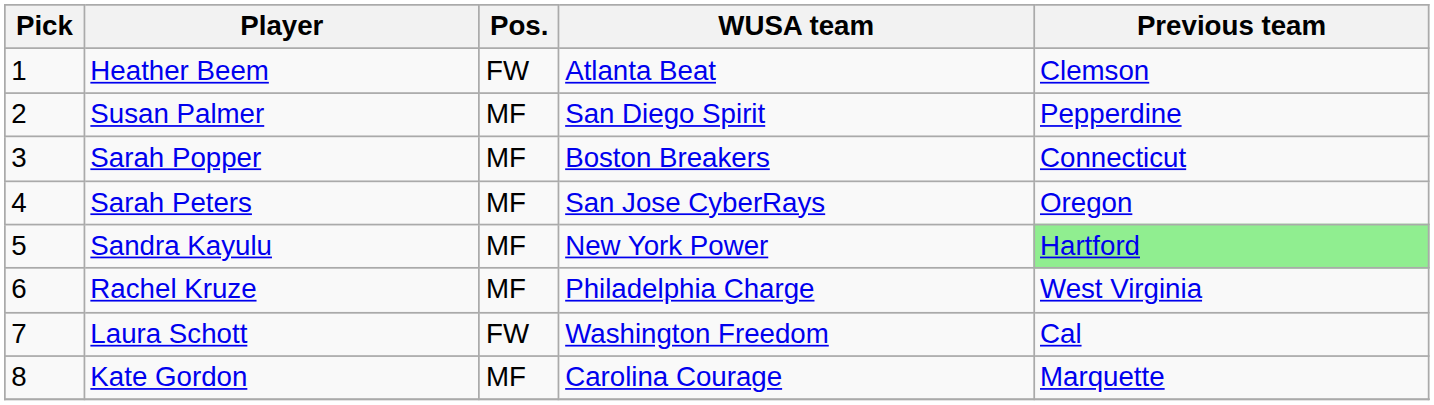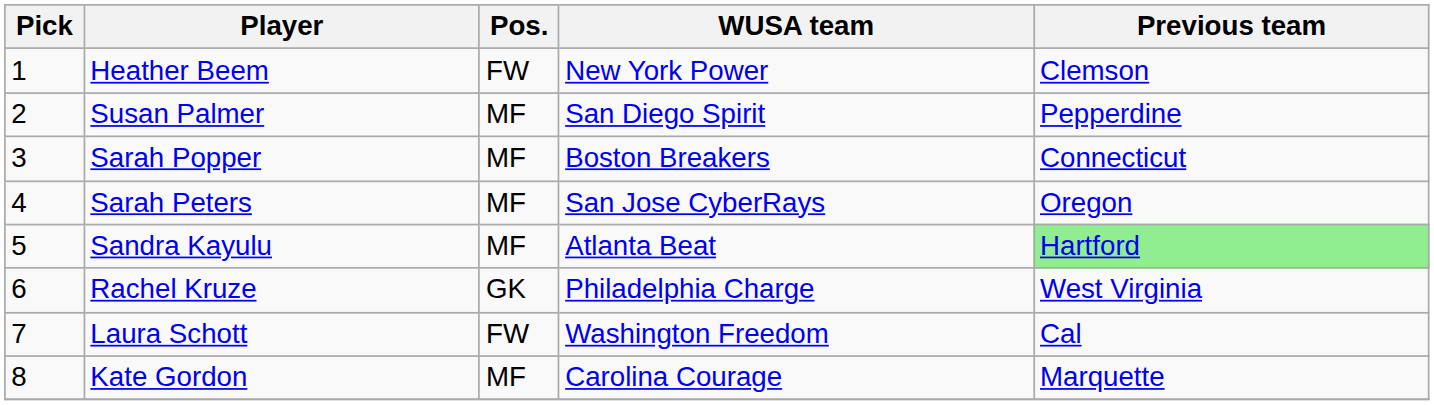Heather Beem | WUSA team: Atlanta Beat -> New York Power
Sandra Kayulu | WUSA team: New York Power -> Atlanta Beat
Rachel Kruze | Pos.: MF -> GK
